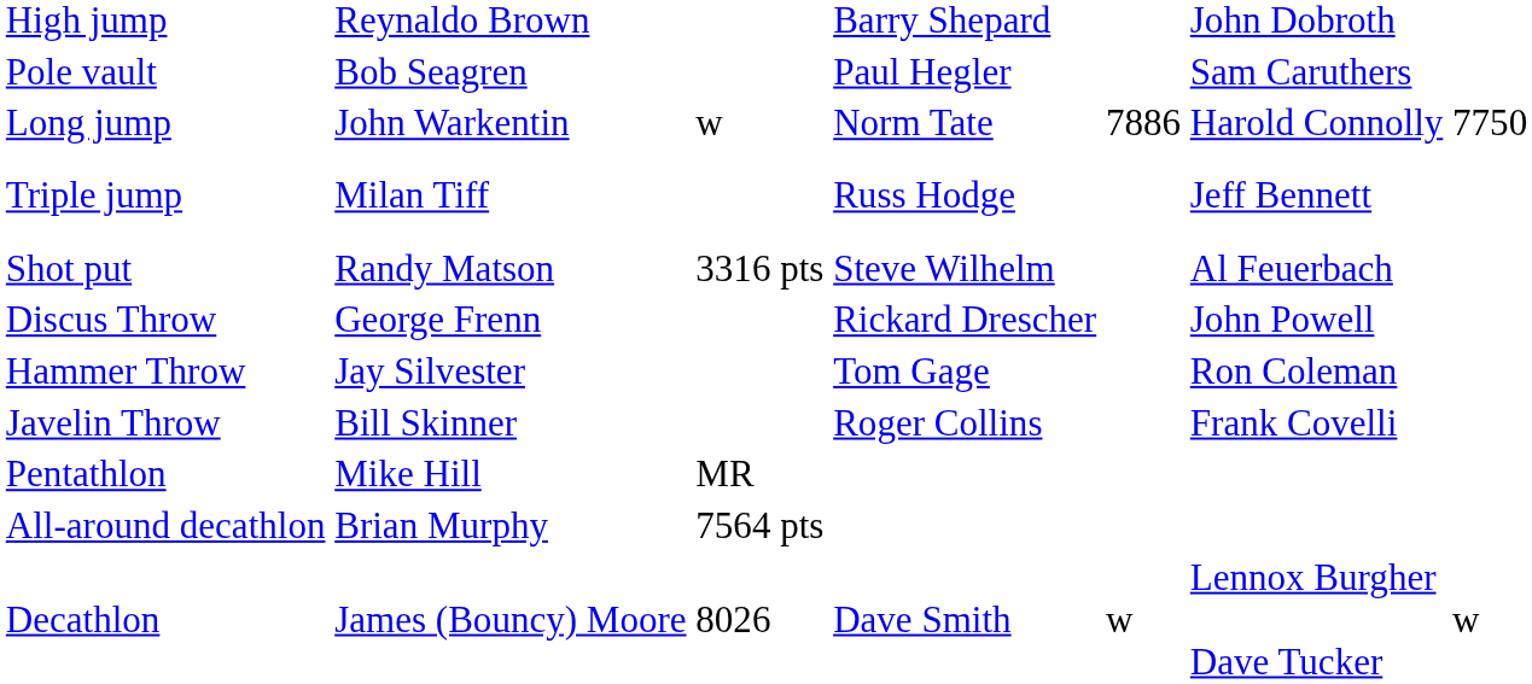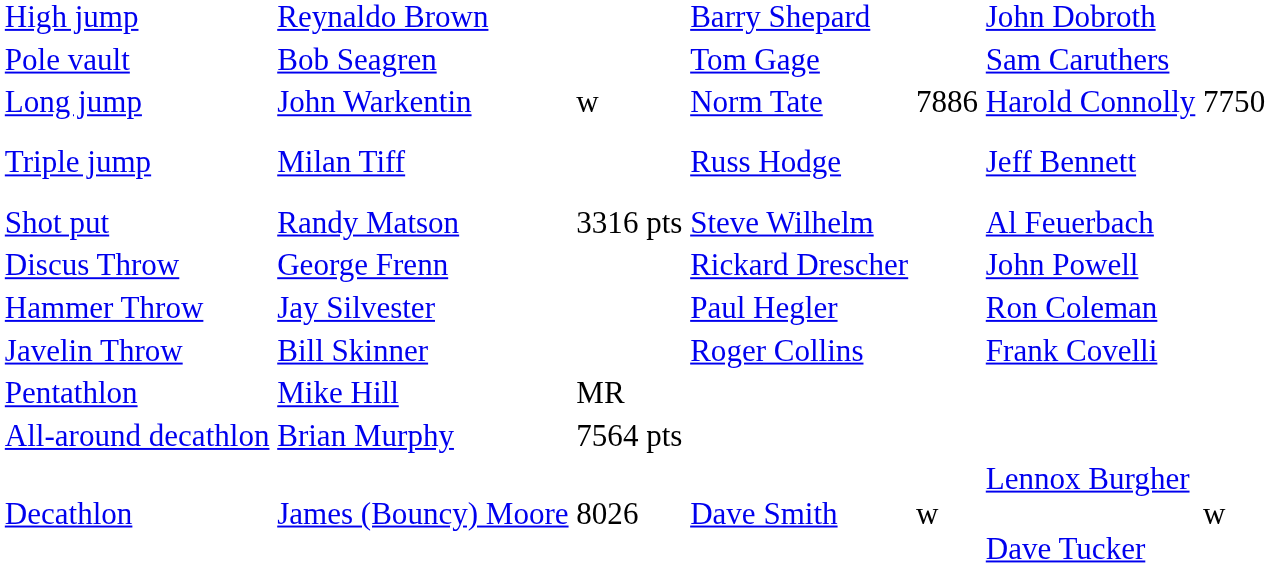Pole vault | column 4: Paul Hegler -> Tom Gage
Hammer Throw | column 4: Tom Gage -> Paul Hegler
